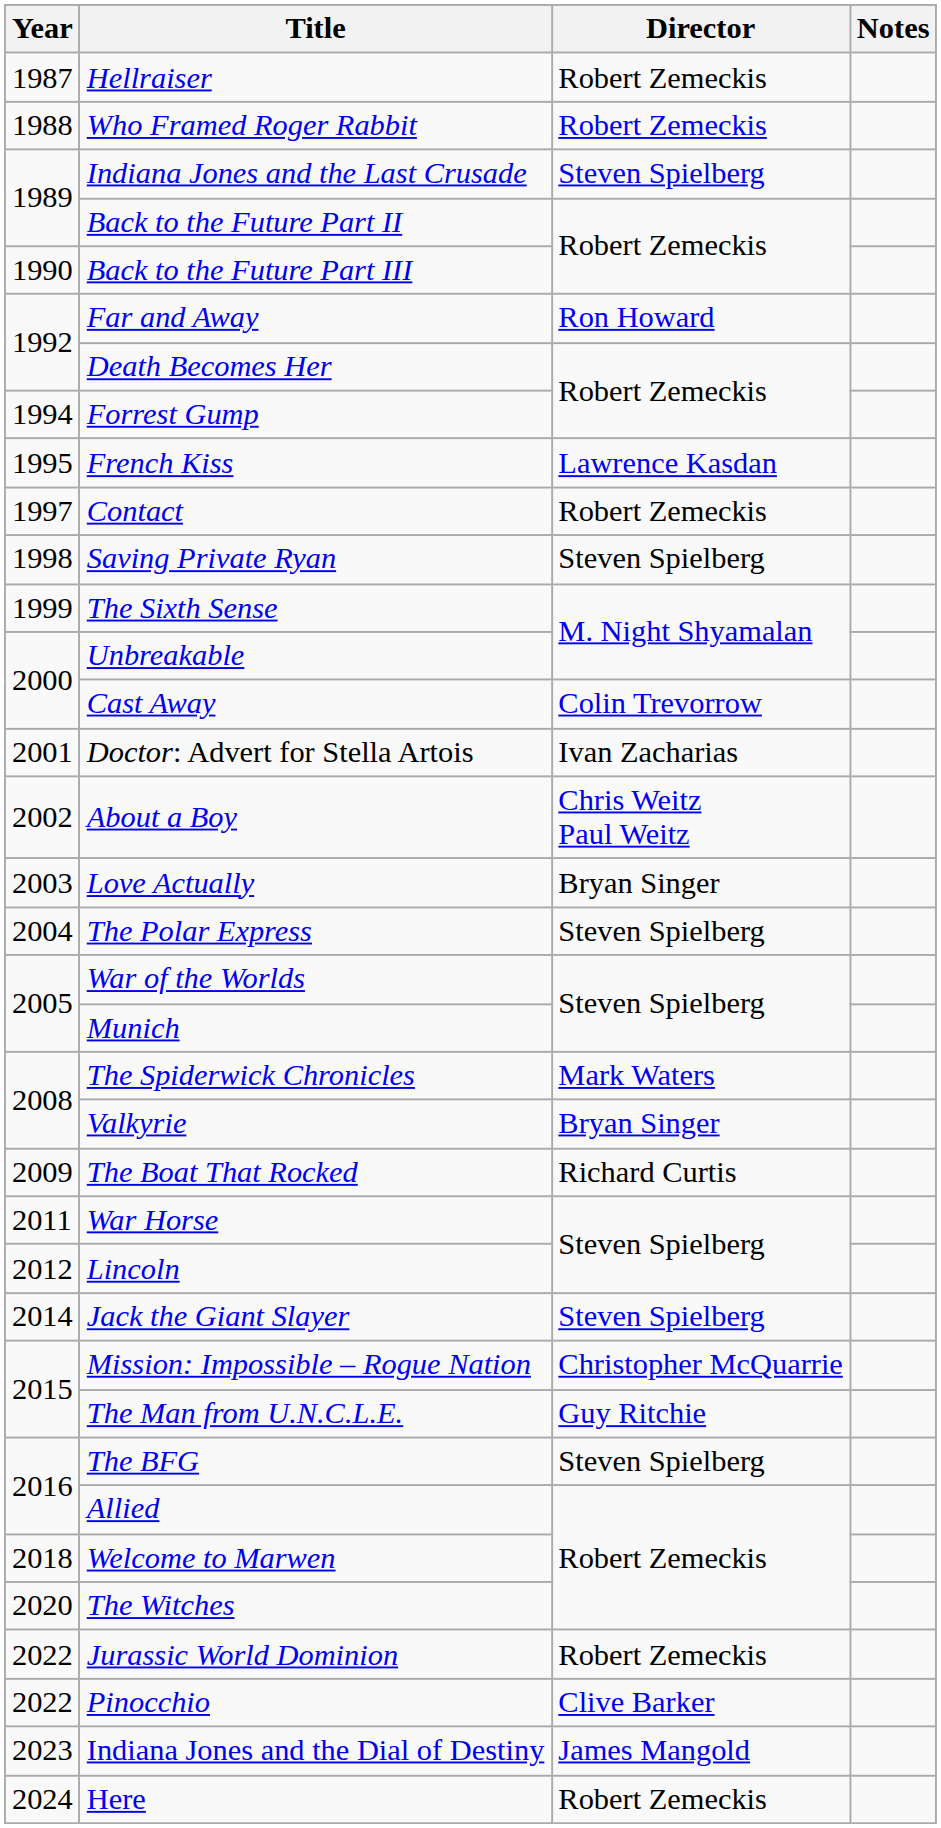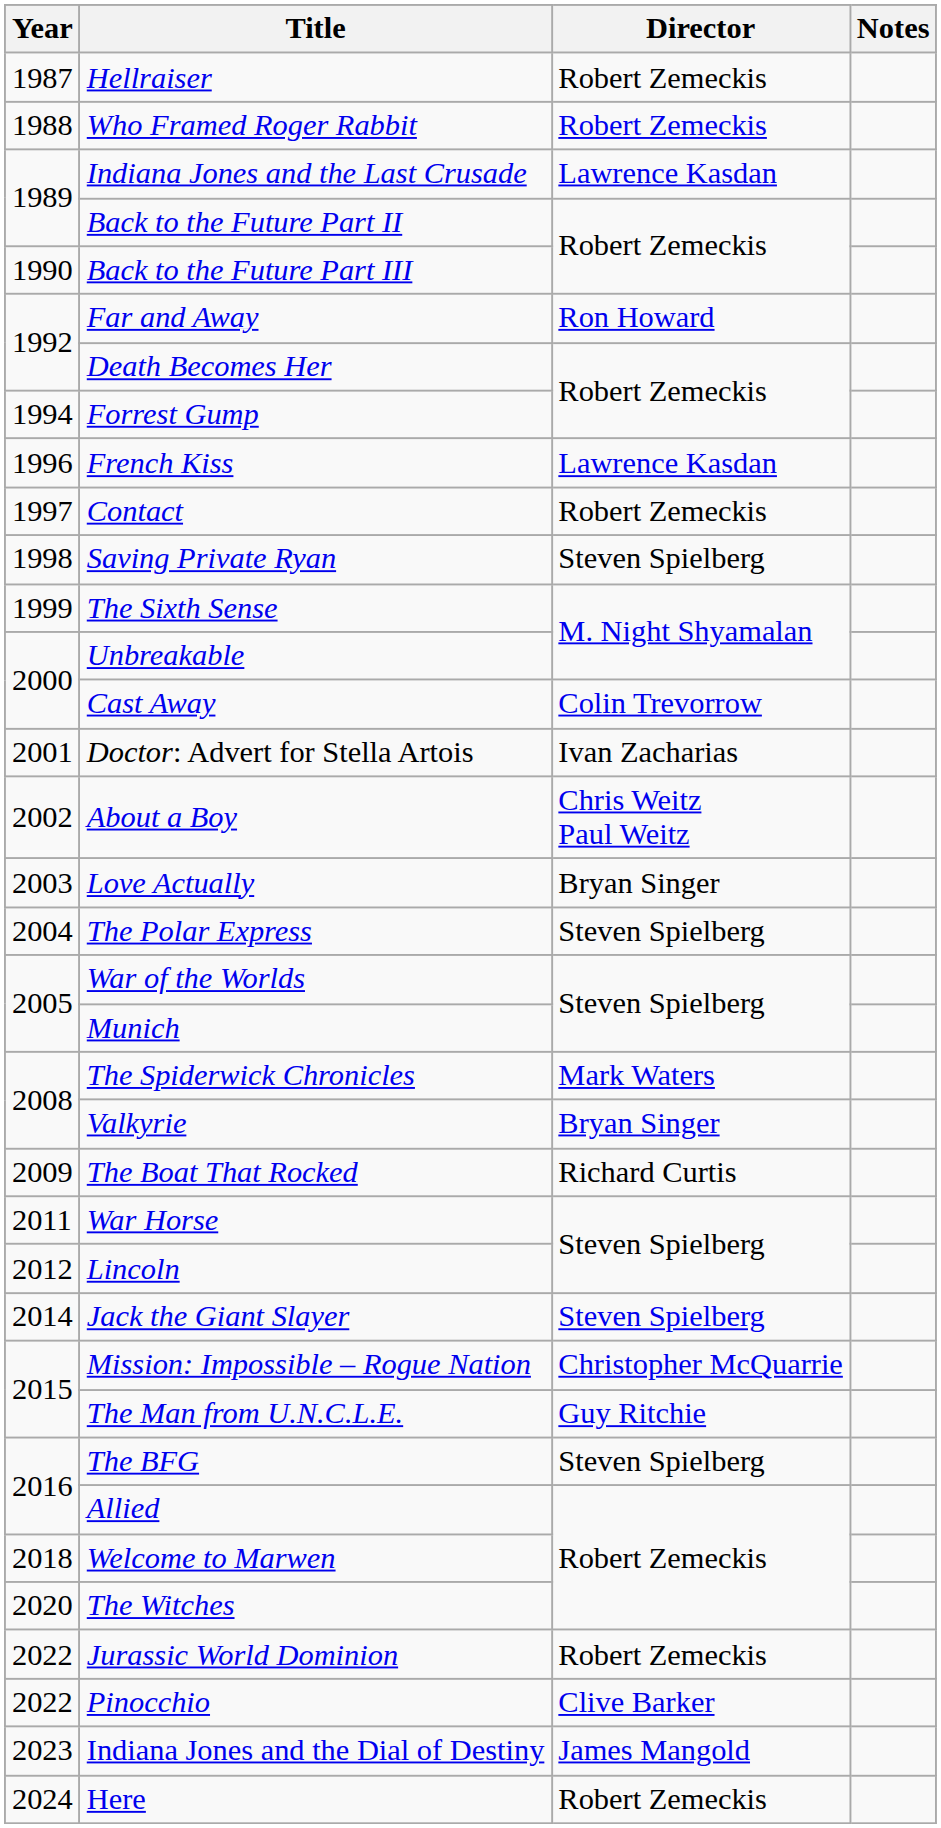Indiana Jones and the Last Crusade | Director: Steven Spielberg -> Lawrence Kasdan
French Kiss | Year: 1995 -> 1996
